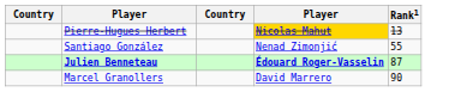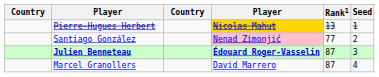+ column: Seed | 1 | 2 | 3 | 4
Santiago González | column 4: no background -> pink background
Santiago González | Rank1: 55 -> 77
Marcel Granollers | Rank1: 90 -> 87
